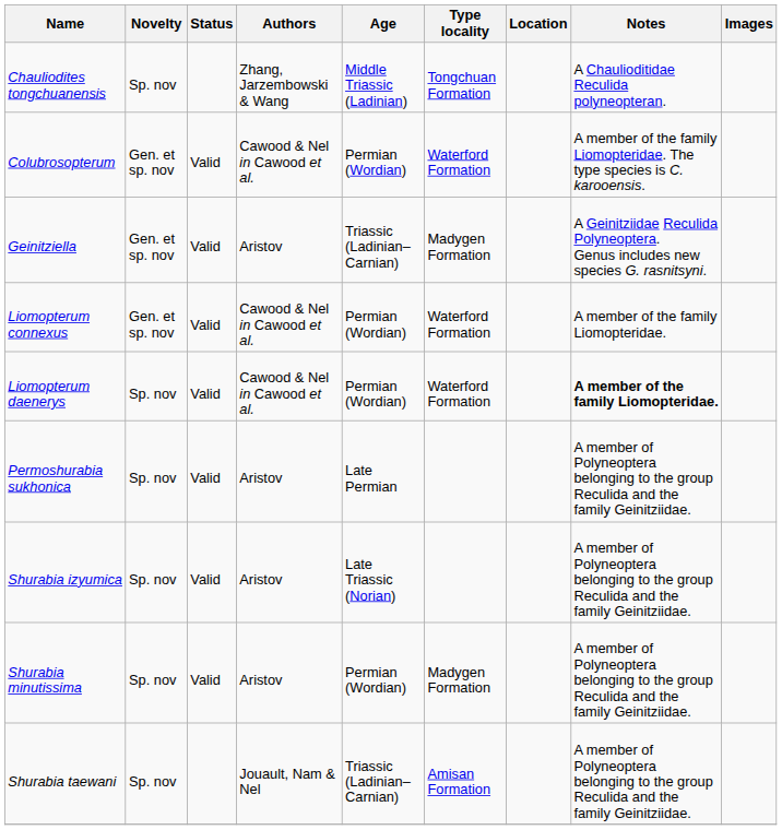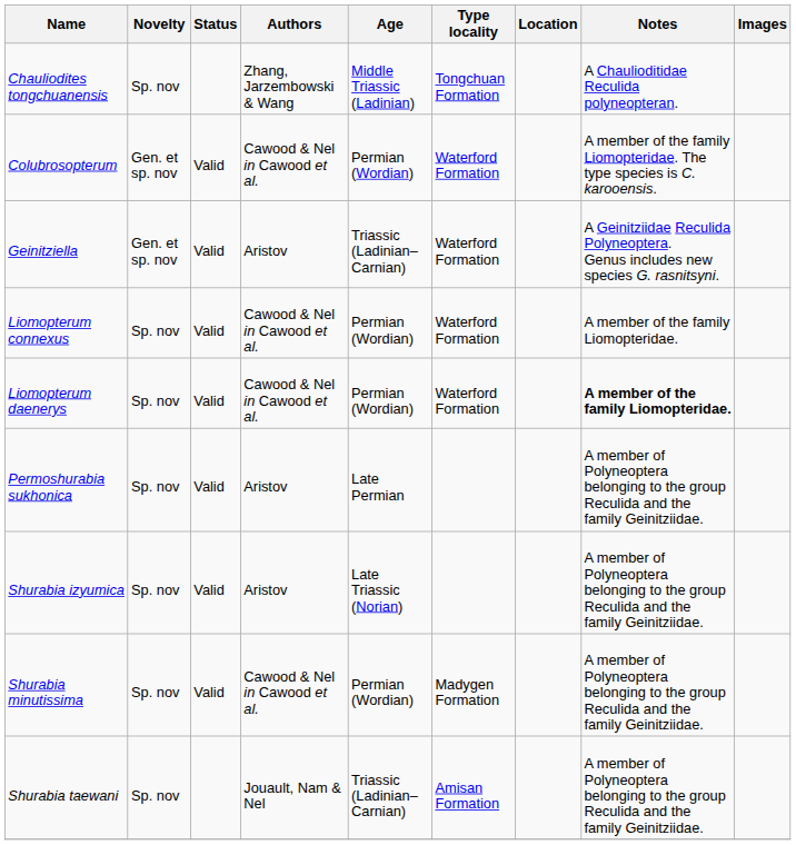Geinitziella | Type locality: Madygen Formation -> Waterford Formation
Liomopterum connexus | Novelty: Gen. et sp. nov -> Sp. nov
Shurabia minutissima | Authors: Aristov -> Cawood & Nel in Cawood et al.
